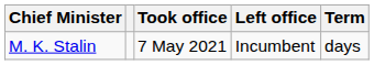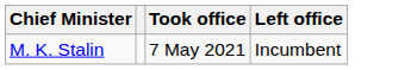- column: Term | days
